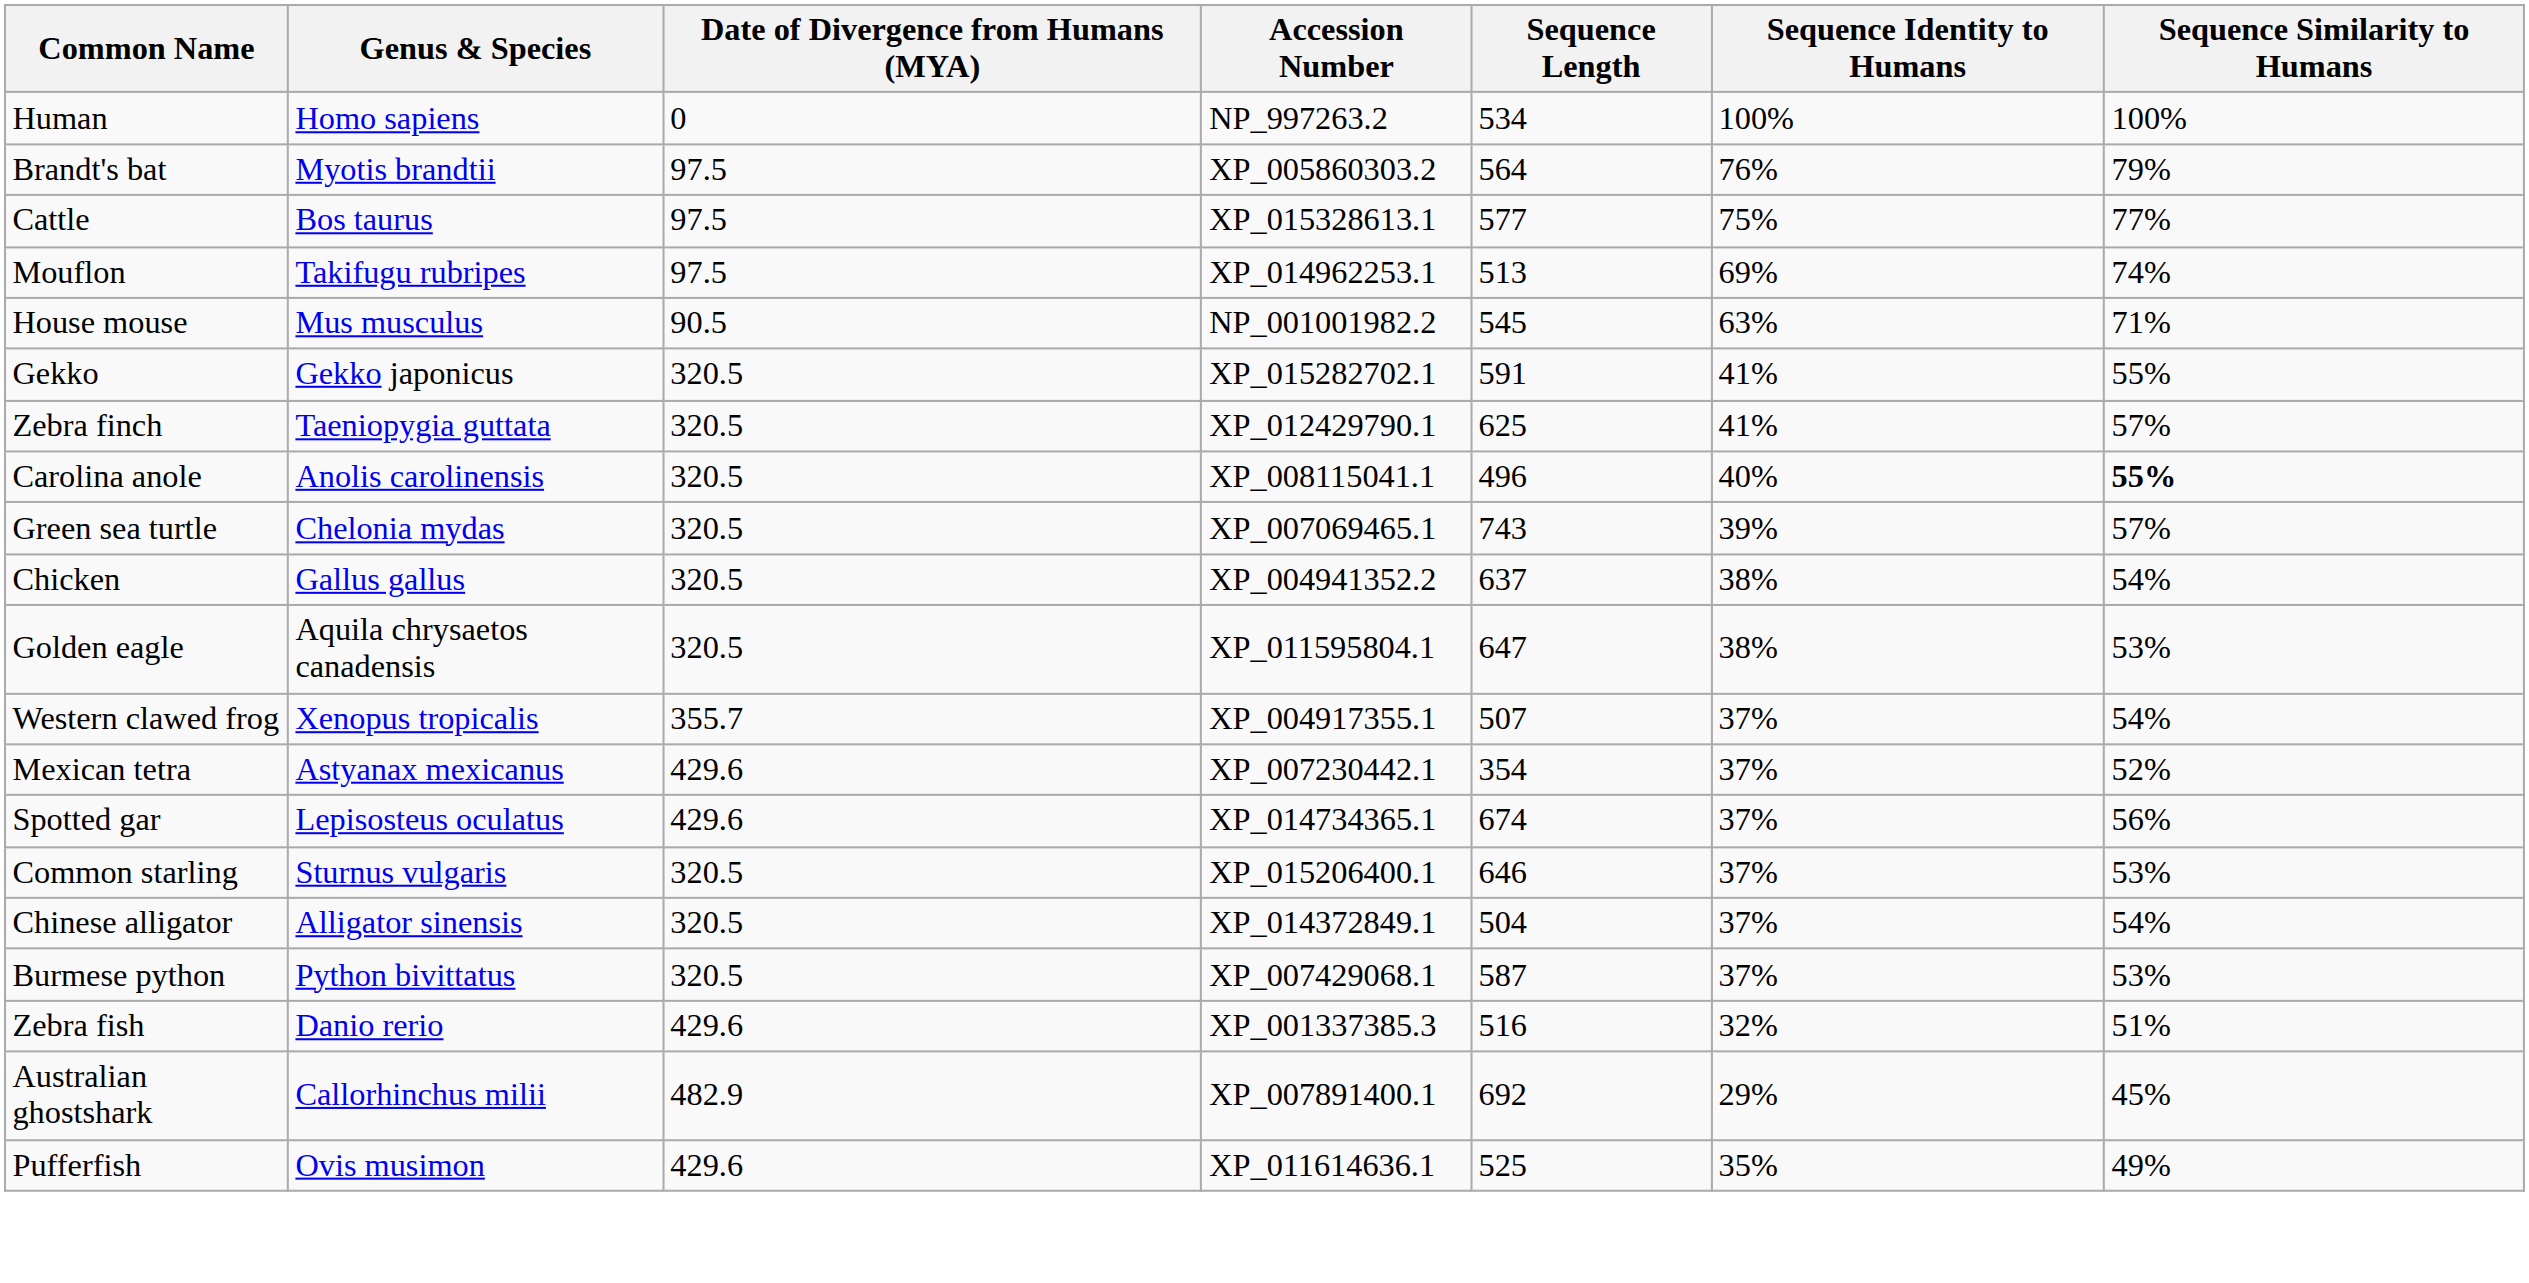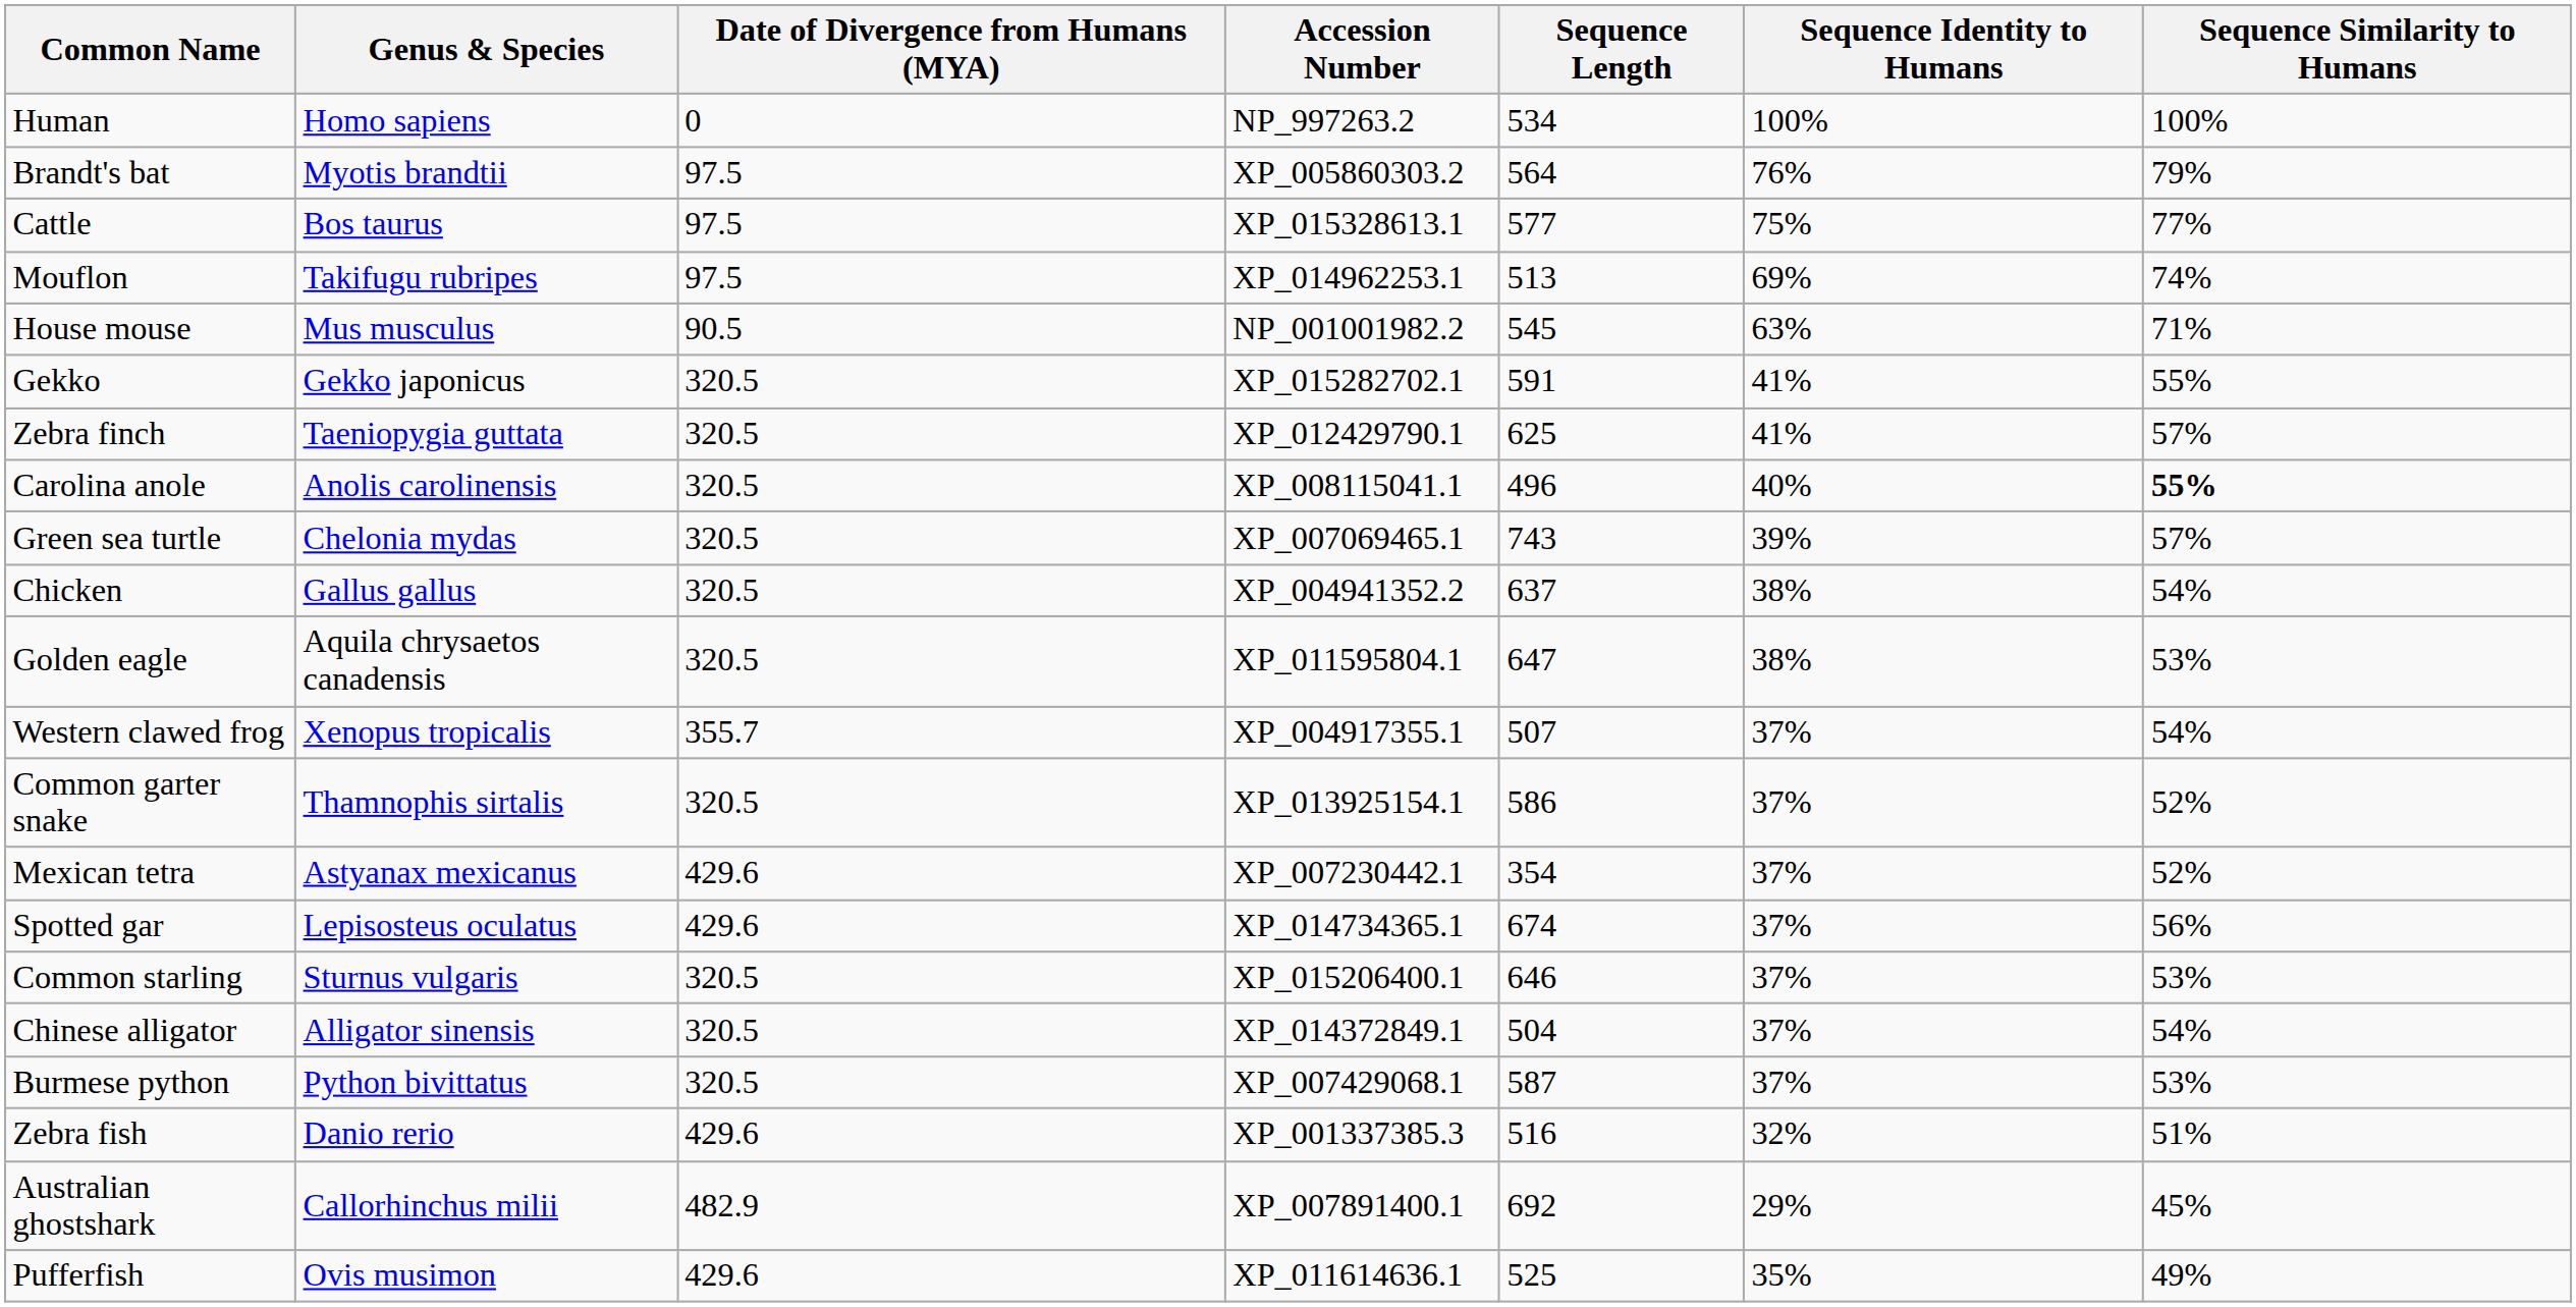+ row: Common garter snake | Thamnophis sirtalis | 320.5 | XP_013925154.1 | 586 | 37% | 52%
